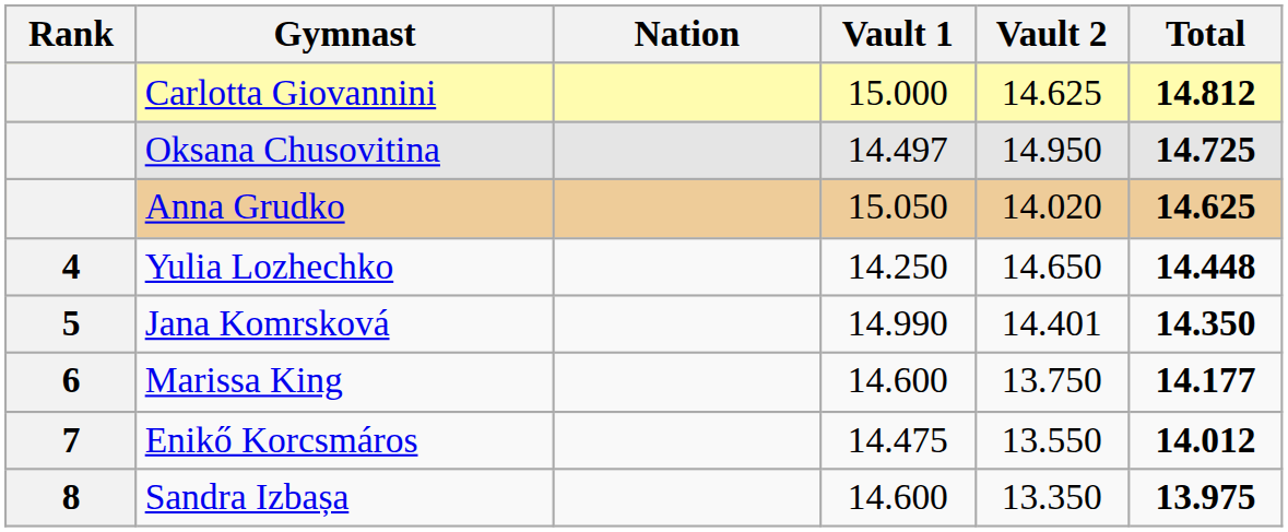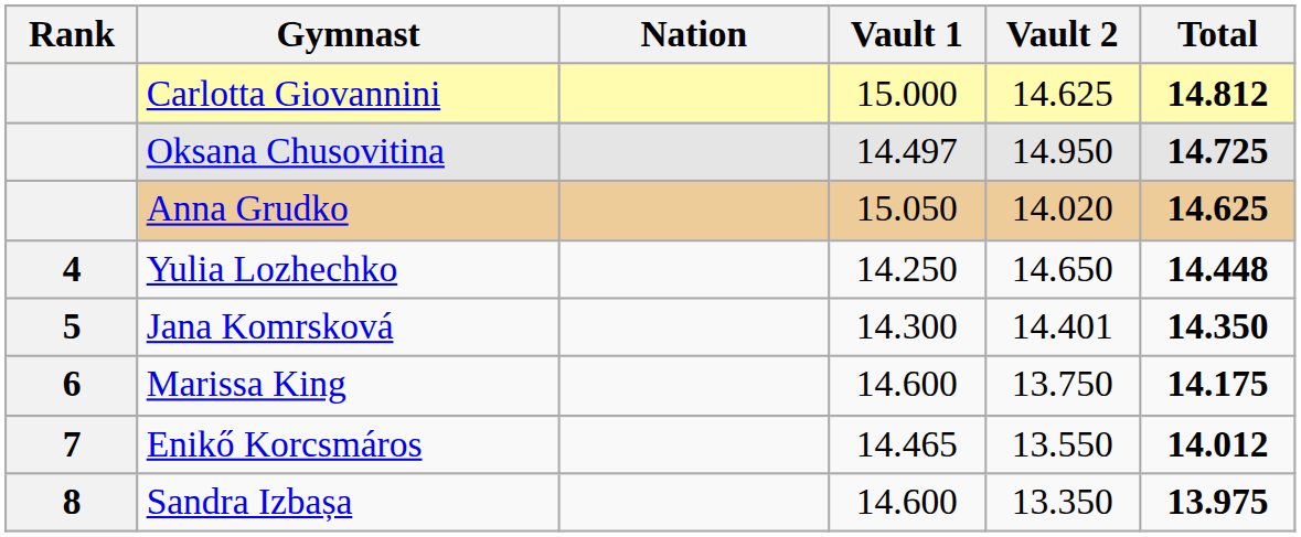Jana Komrsková | Vault 1: 14.990 -> 14.300
Marissa King | Total: 14.177 -> 14.175
Enikő Korcsmáros | Vault 1: 14.475 -> 14.465
